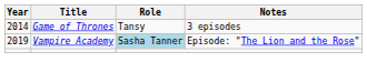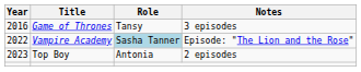Game of Thrones | Year: 2014 -> 2016
Vampire Academy | Year: 2019 -> 2022
+ row: 2023 | Top Boy | Antonia | 2 episodes
